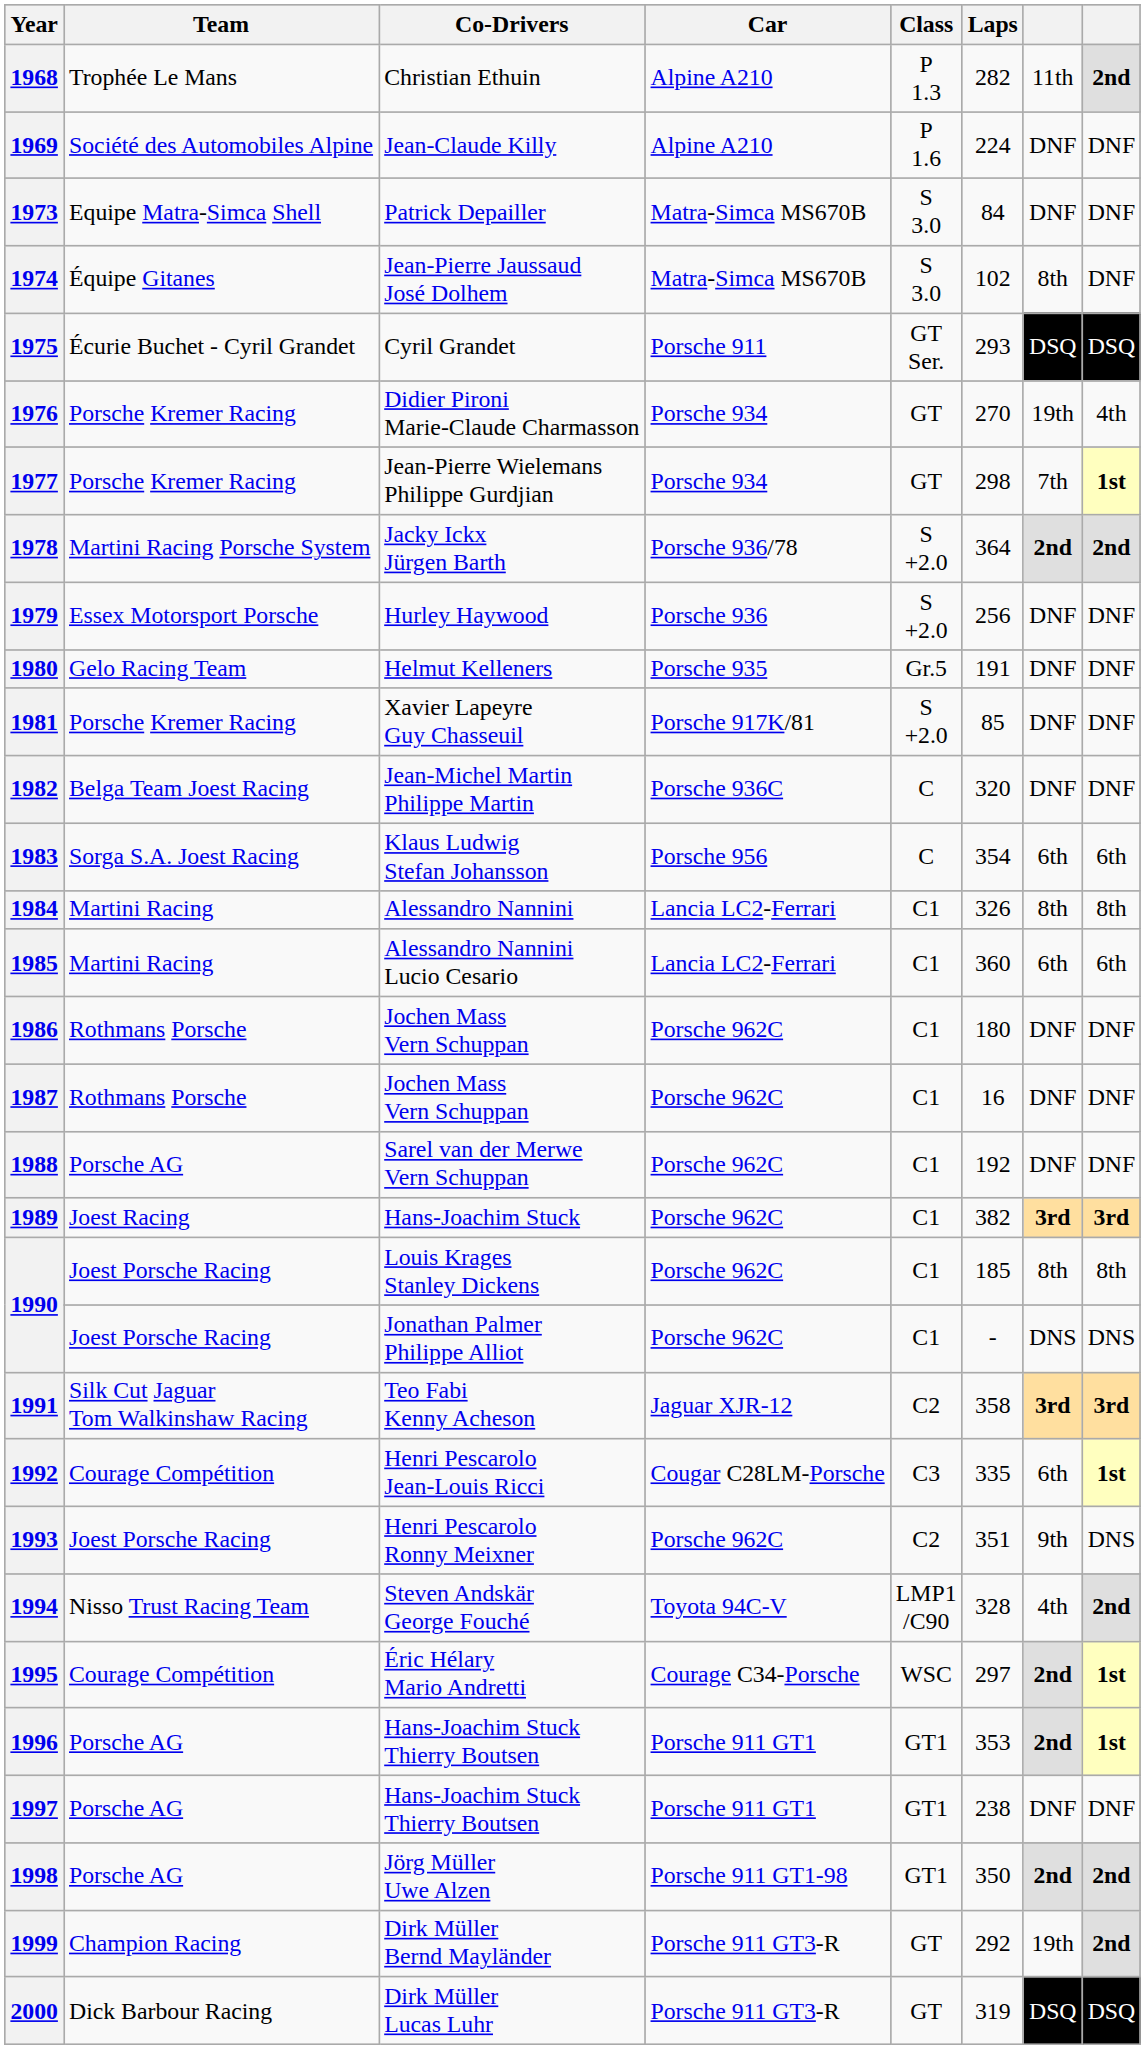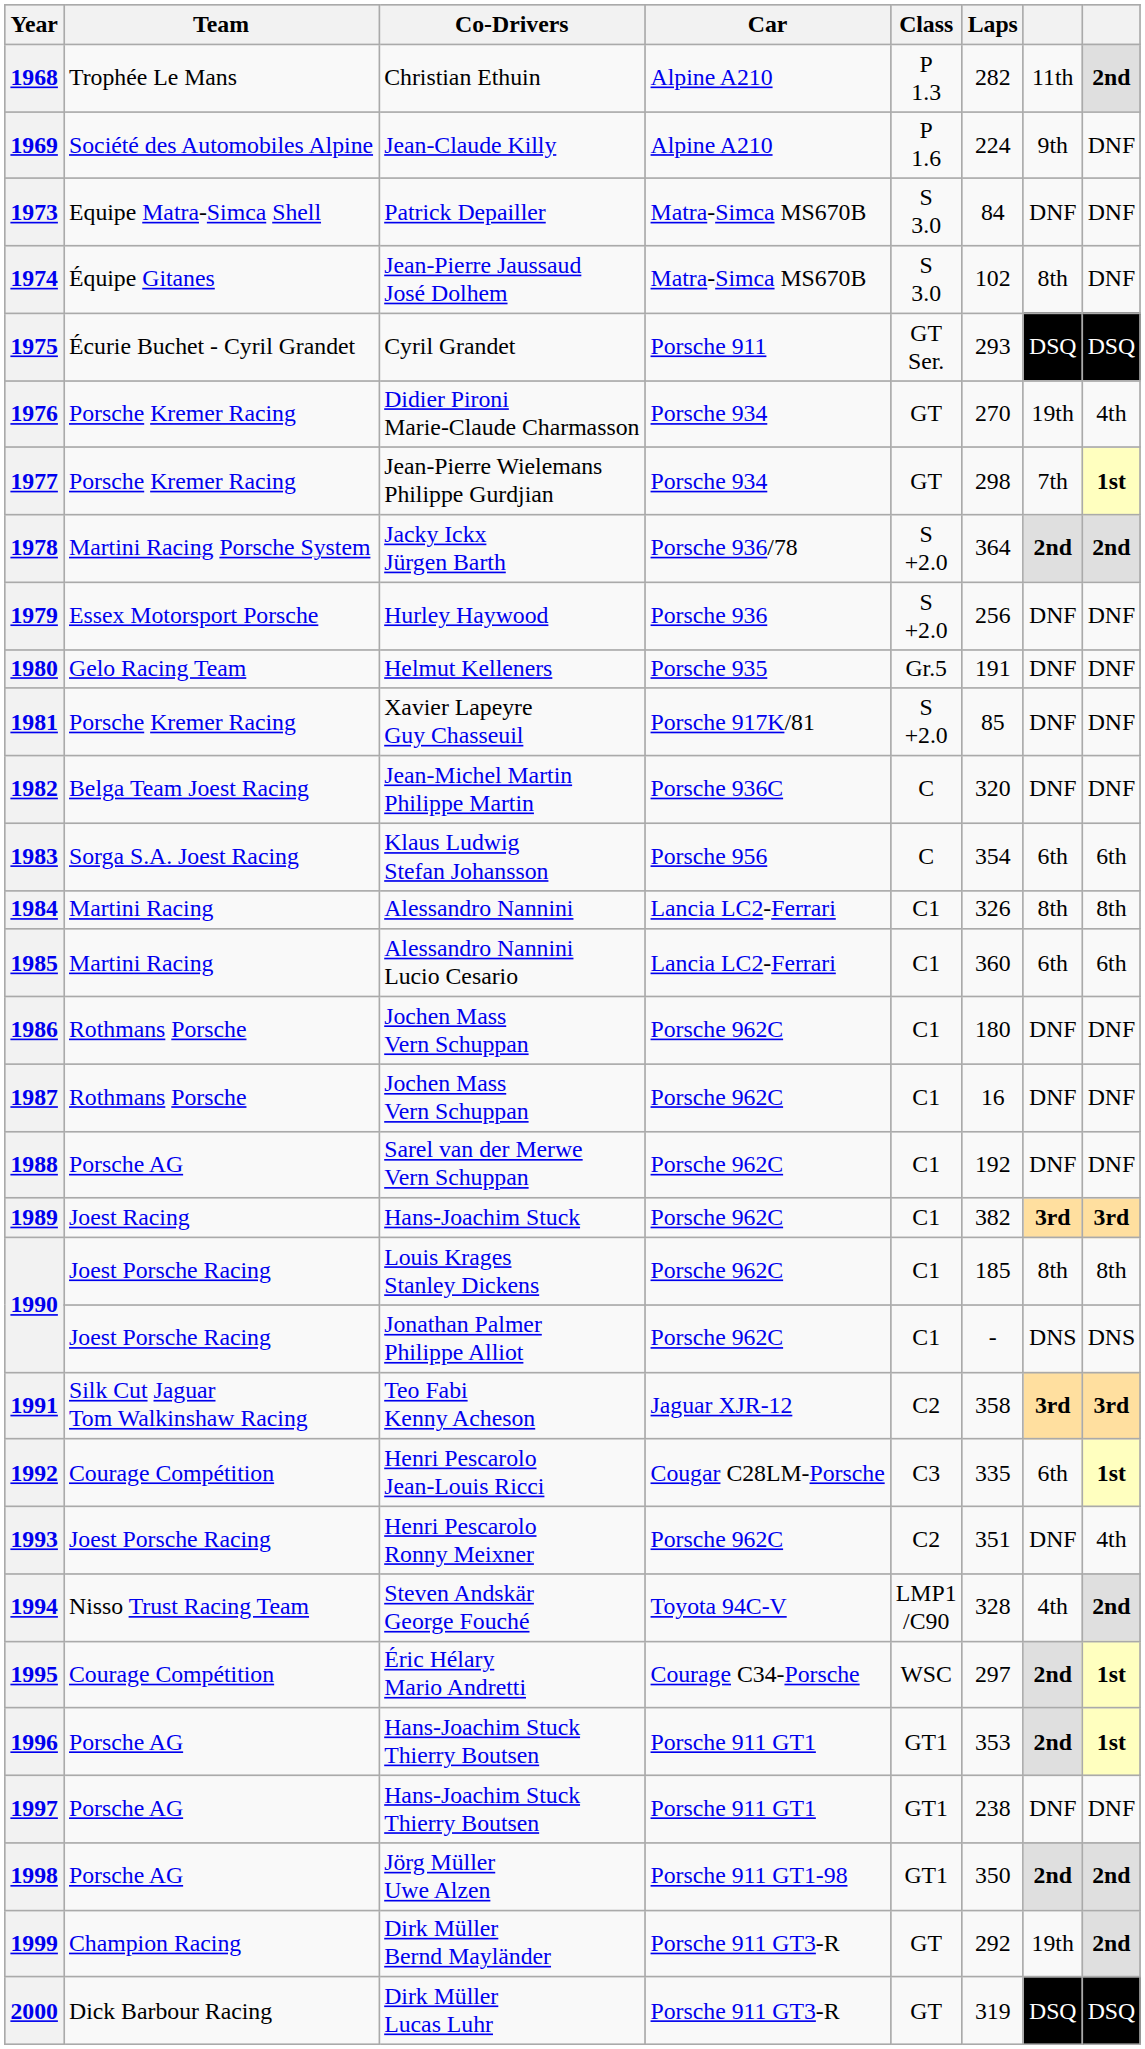1969 | column 7: DNF -> 9th
1993 | column 7: 9th -> DNF
1993 | column 8: DNS -> 4th
